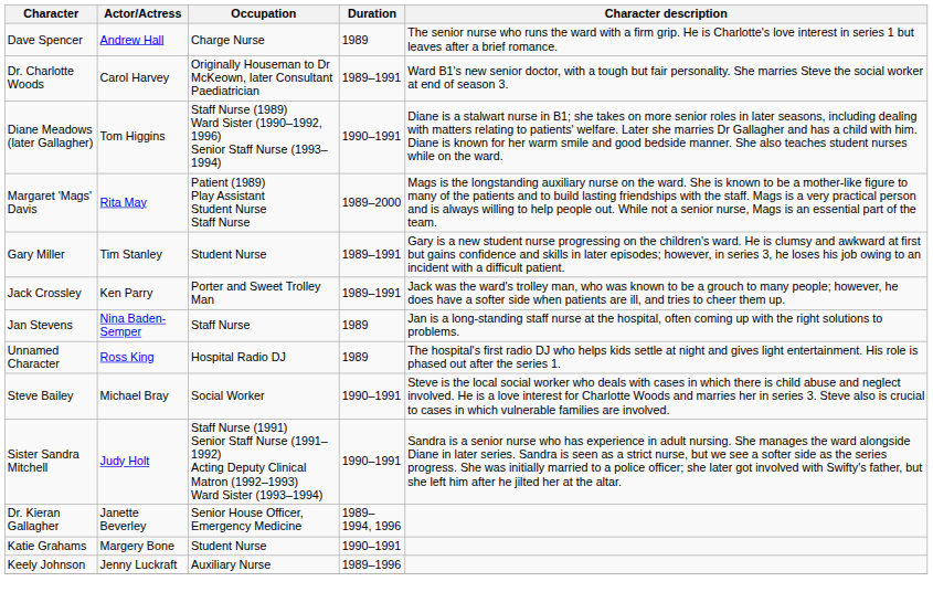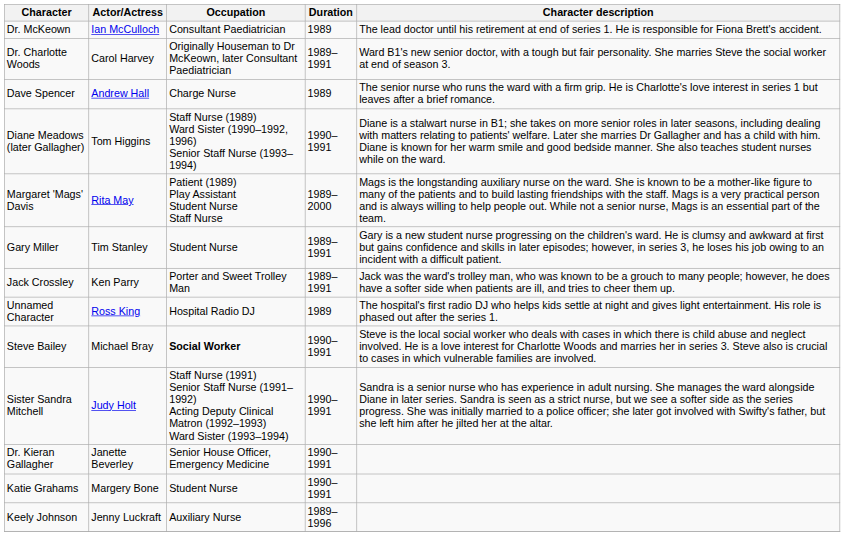+ row: Dr. McKeown | Ian McCulloch | Consultant Paediatrician | 1989 | The lead doctor until his retirement at end of series 1. He is responsible for Fiona Brett's accident.
rows swapped: Dr. Charlotte Woods <-> Dave Spencer
- row: Jan Stevens | Nina Baden-Semper | Staff Nurse | 1989 | Jan is a long-standing staff nurse at the hospital, often coming up with the right solutions to problems.
Steve Bailey | Occupation: normal -> bold
Dr. Kieran Gallagher | Duration: 1989–1994, 1996 -> 1990–1991
